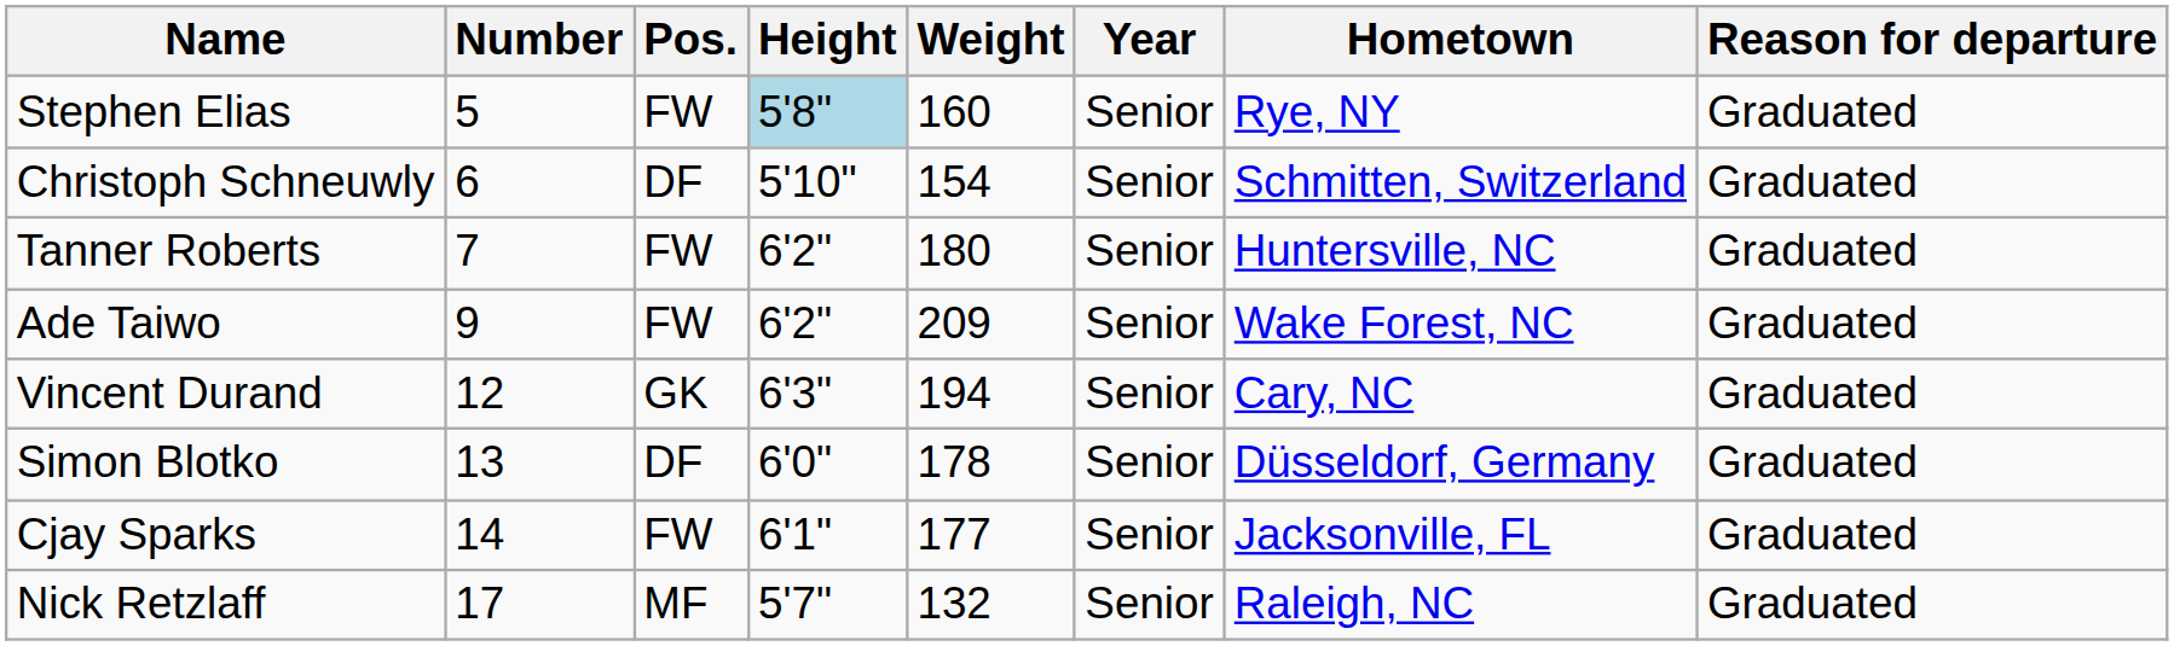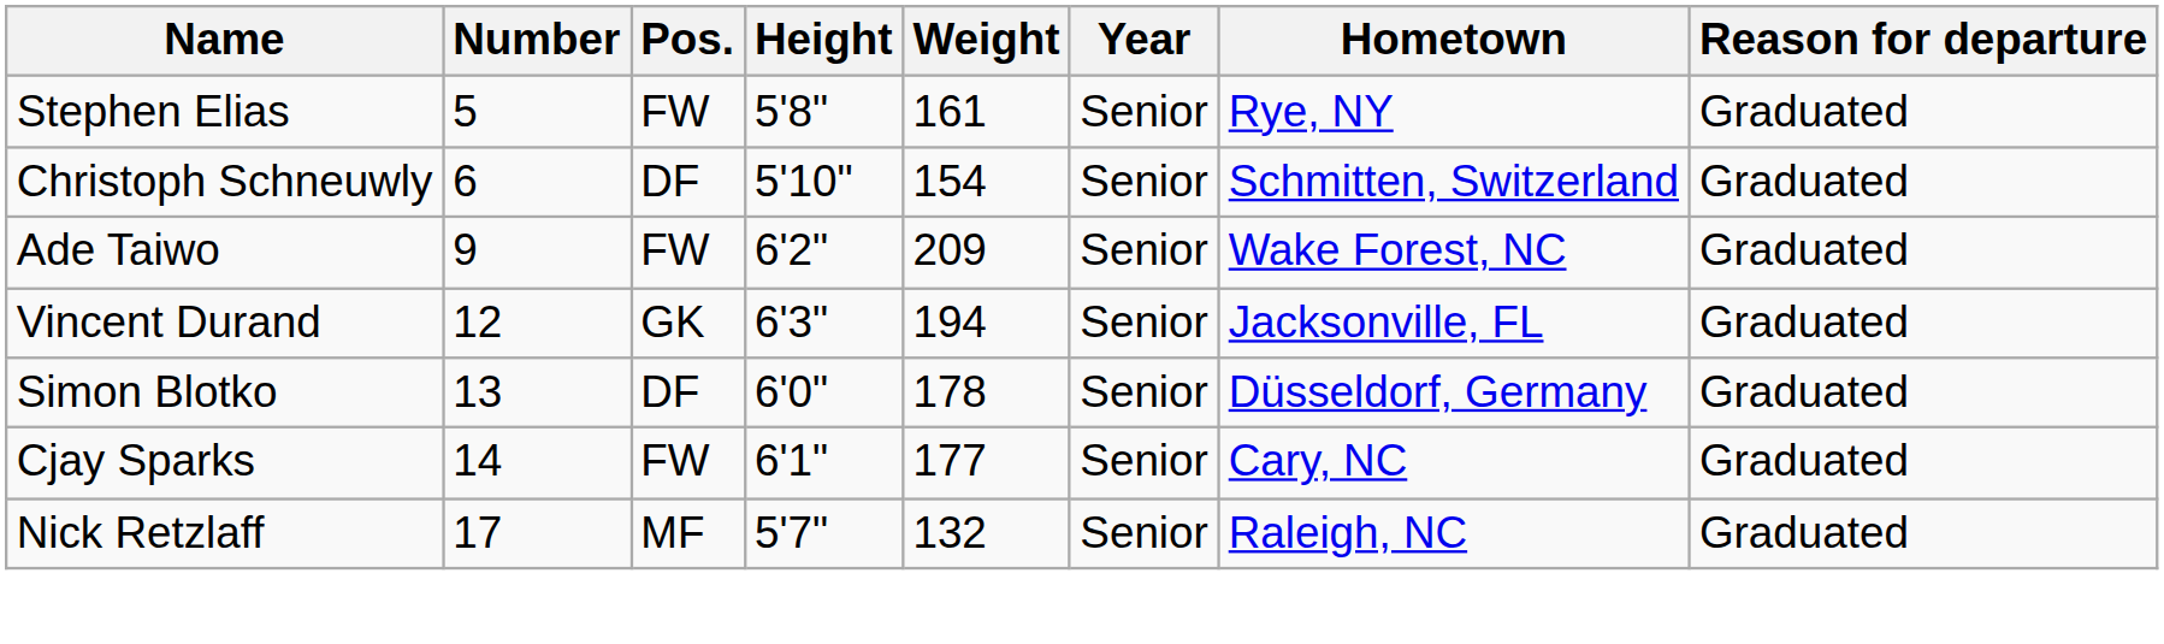Stephen Elias | Height: lightblue background -> no background
Stephen Elias | Weight: 160 -> 161
- row: Tanner Roberts | 7 | FW | 6'2" | 180 | Senior | Huntersville, NC | Graduated
Vincent Durand | Hometown: Cary, NC -> Jacksonville, FL
Cjay Sparks | Hometown: Jacksonville, FL -> Cary, NC
